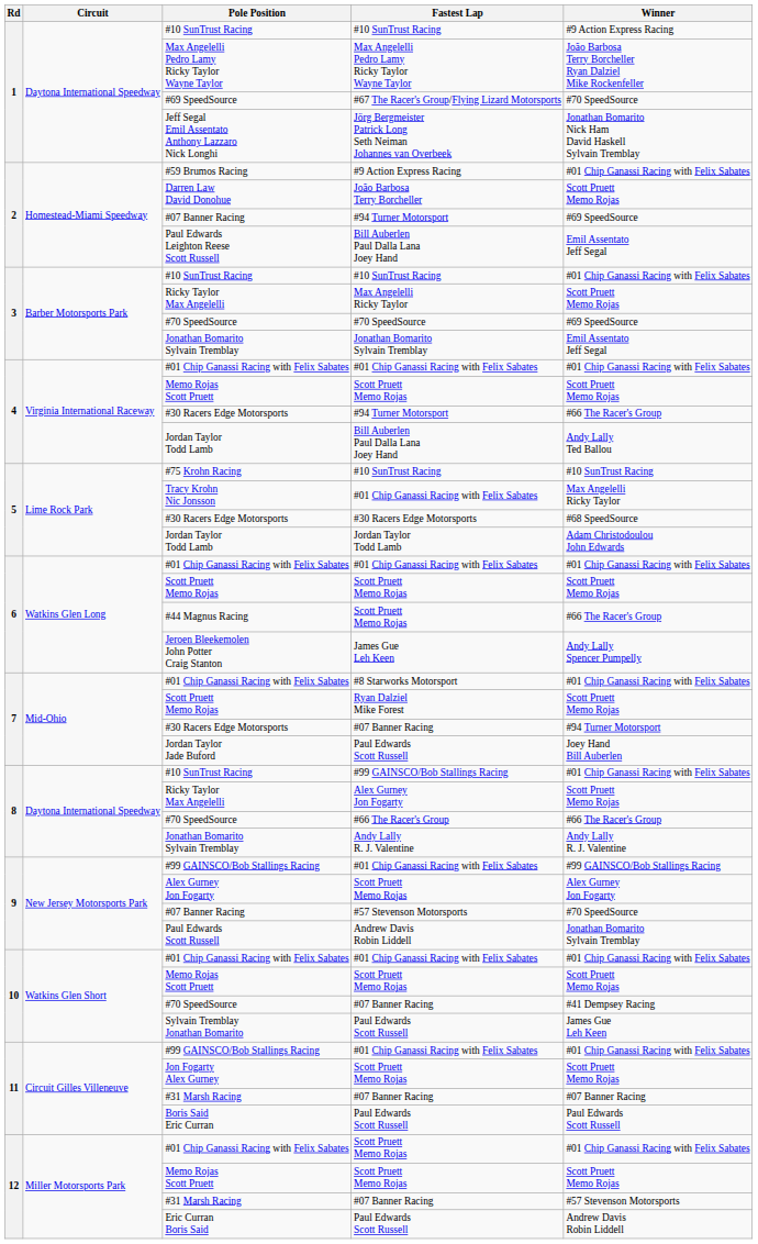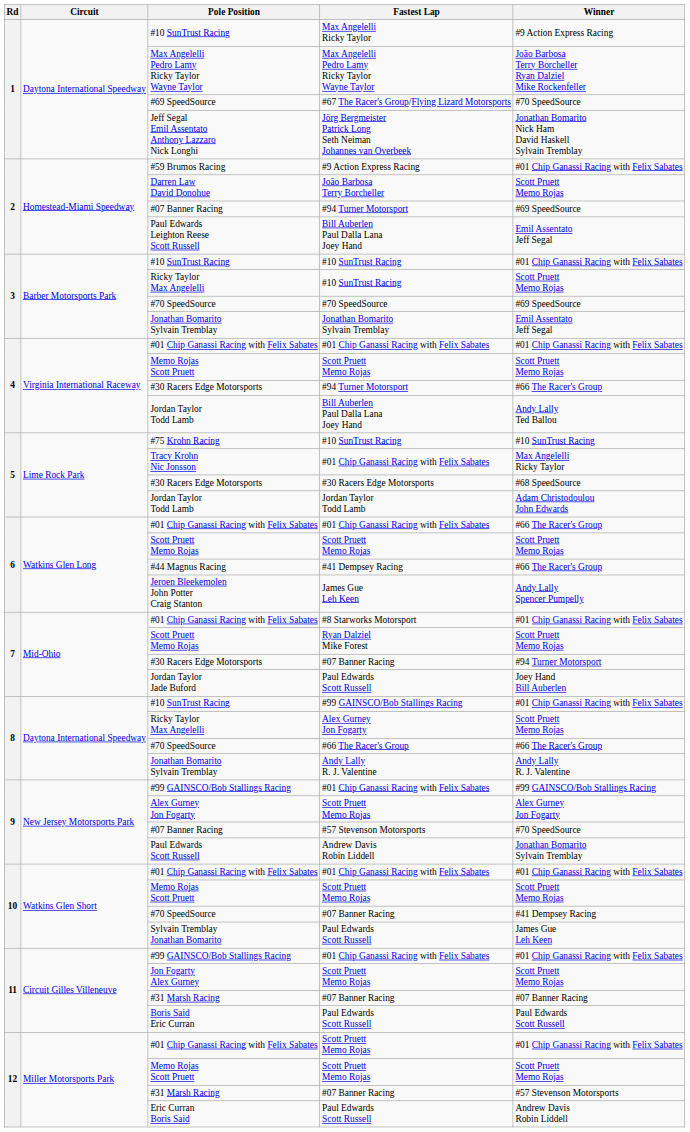1 / #10 SunTrust Racing | Fastest Lap: #10 SunTrust Racing -> Max Angelelli Ricky Taylor
3 / Ricky Taylor Max Angelelli | Fastest Lap: Max Angelelli Ricky Taylor -> #10 SunTrust Racing
6 / #01 Chip Ganassi Racing with Felix Sabates | Winner: #01 Chip Ganassi Racing with Felix Sabates -> #66 The Racer's Group
#44 Magnus Racing | Fastest Lap: Scott Pruett Memo Rojas -> #41 Dempsey Racing
